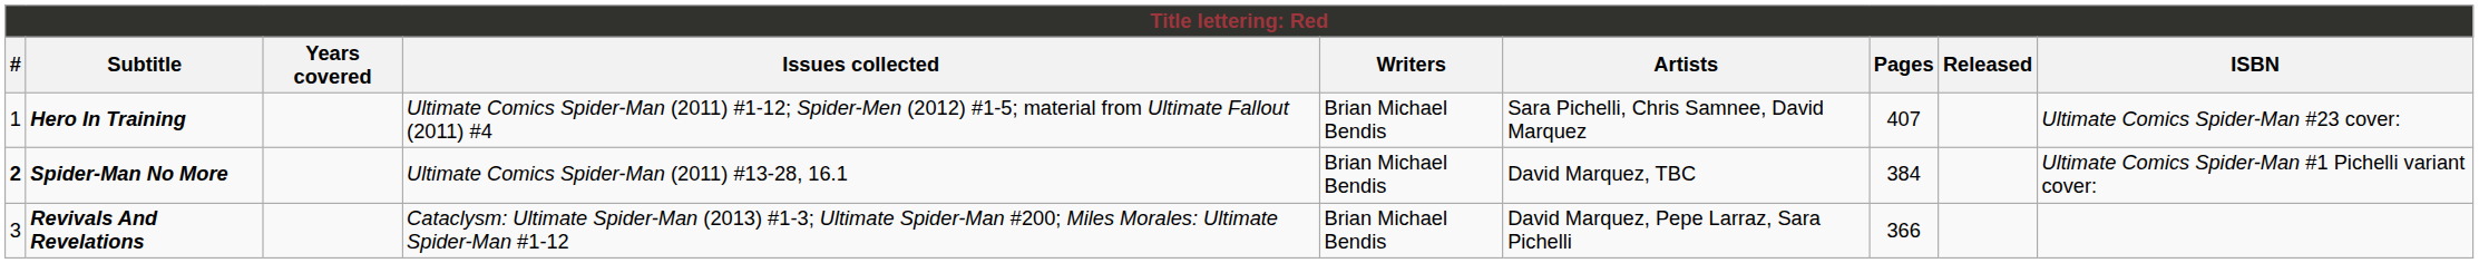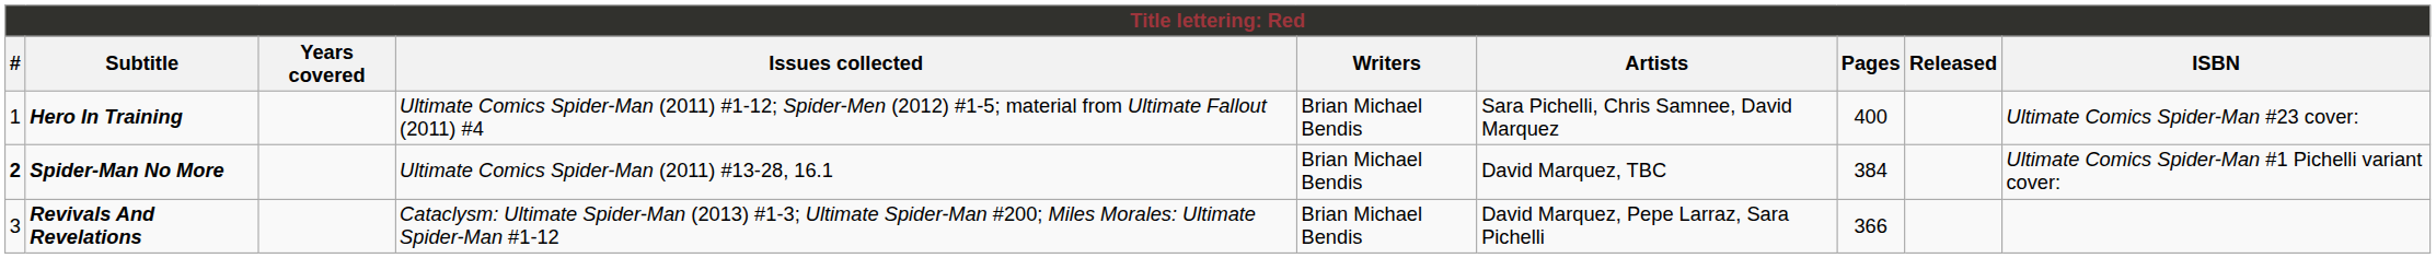Hero In Training | Pages: 407 -> 400
